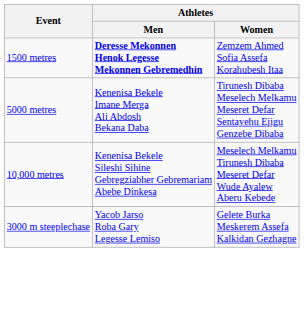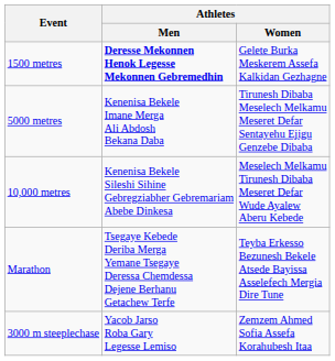1500 metres | Athletes / Women: Zemzem Ahmed Sofia Assefa Korahubesh Itaa -> Gelete Burka Meskerem Assefa Kalkidan Gezhagne
+ row: Marathon | Tsegaye Kebede Deriba Merga Yemane Tsegaye Deressa Chemdessa Dejene Berhanu Getachew Terfe | Teyba Erkesso Bezunesh Bekele Atsede Bayissa Asselefech Mergia Dire Tune
3000 m steeplechase | Athletes / Women: Gelete Burka Meskerem Assefa Kalkidan Gezhagne -> Zemzem Ahmed Sofia Assefa Korahubesh Itaa
